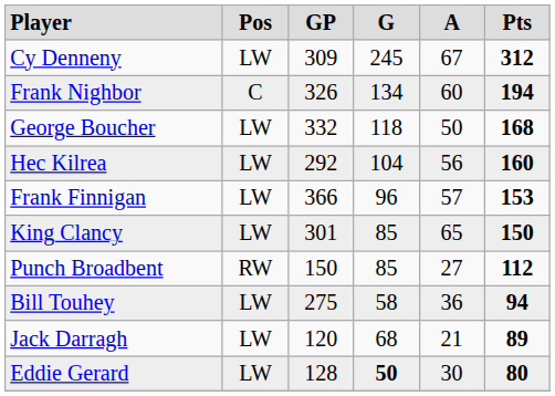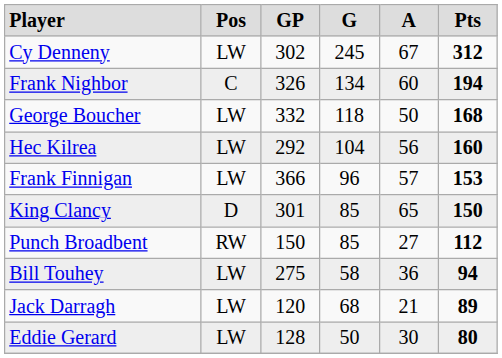Cy Denneny | column 3: 309 -> 302
King Clancy | column 2: LW -> D
Eddie Gerard | column 4: bold -> normal
